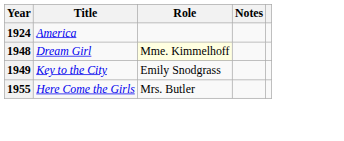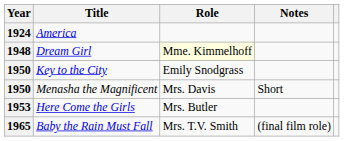Key to the City | Year: 1949 -> 1950
+ row: 1950 | Menasha the Magnificent | Mrs. Davis | Short
Here Come the Girls | Year: 1955 -> 1953
+ row: 1965 | Baby the Rain Must Fall | Mrs. T.V. Smith | (final film role)
